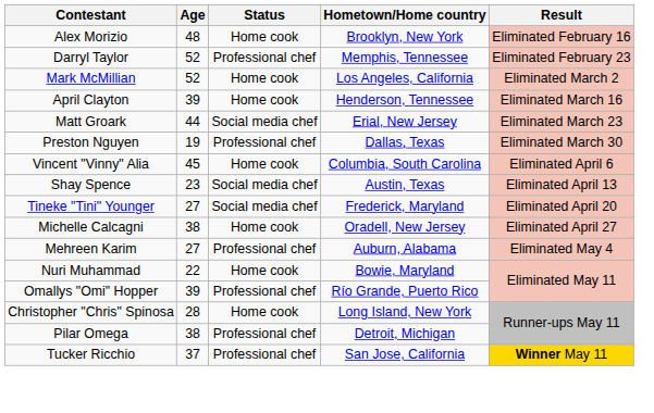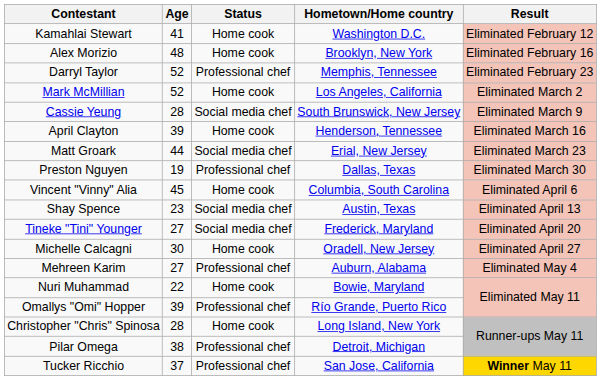+ row: Kamahlai Stewart | 41 | Home cook | Washington D.C. | Eliminated February 12
+ row: Cassie Yeung | 28 | Social media chef | South Brunswick, New Jersey | Eliminated March 9
Michelle Calcagni | Age: 38 -> 30
